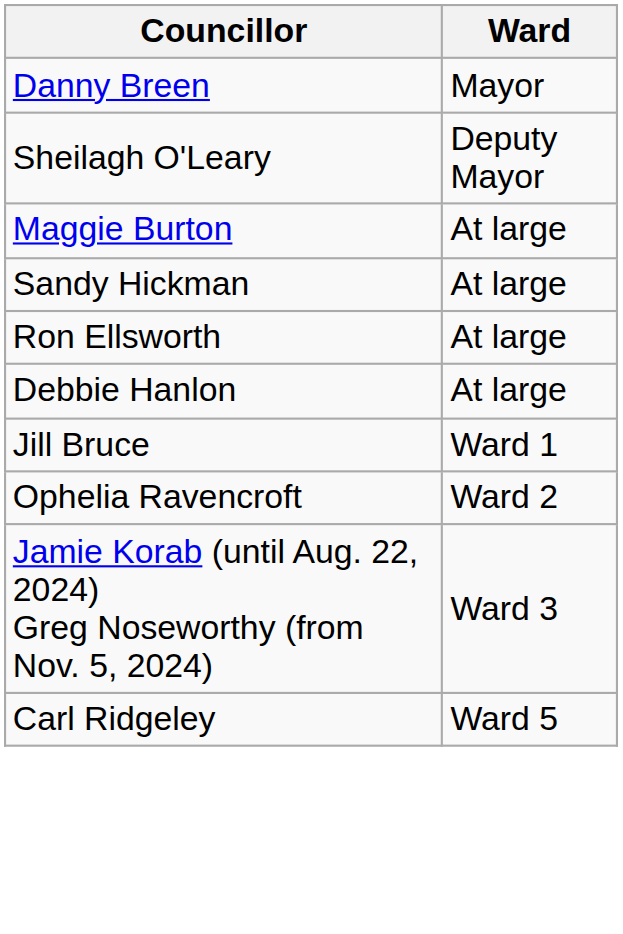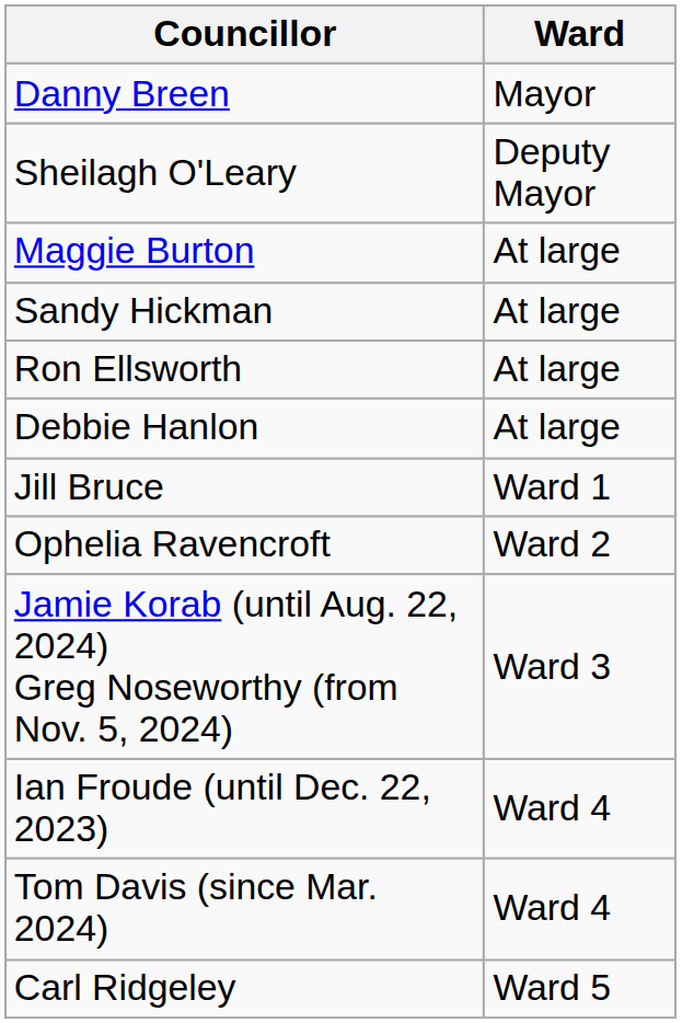+ row: Ian Froude (until Dec. 22, 2023) | Ward 4
+ row: Tom Davis (since Mar. 2024) | Ward 4
